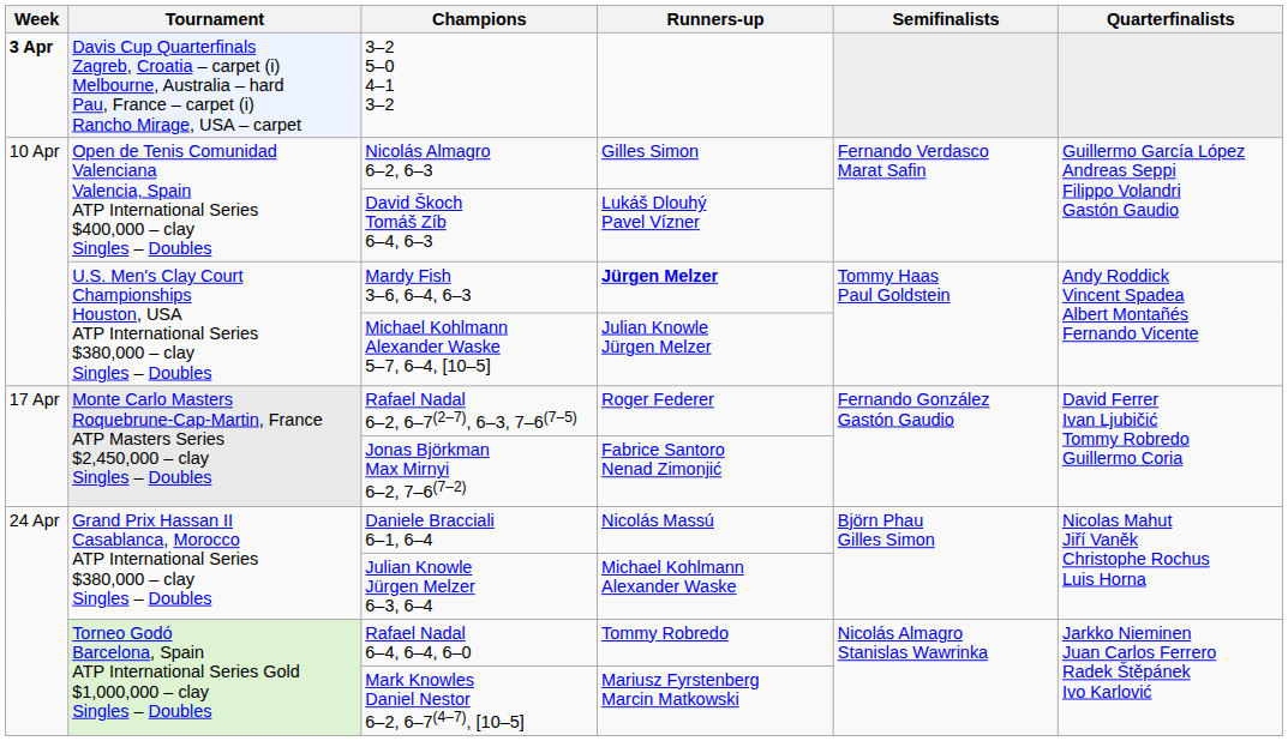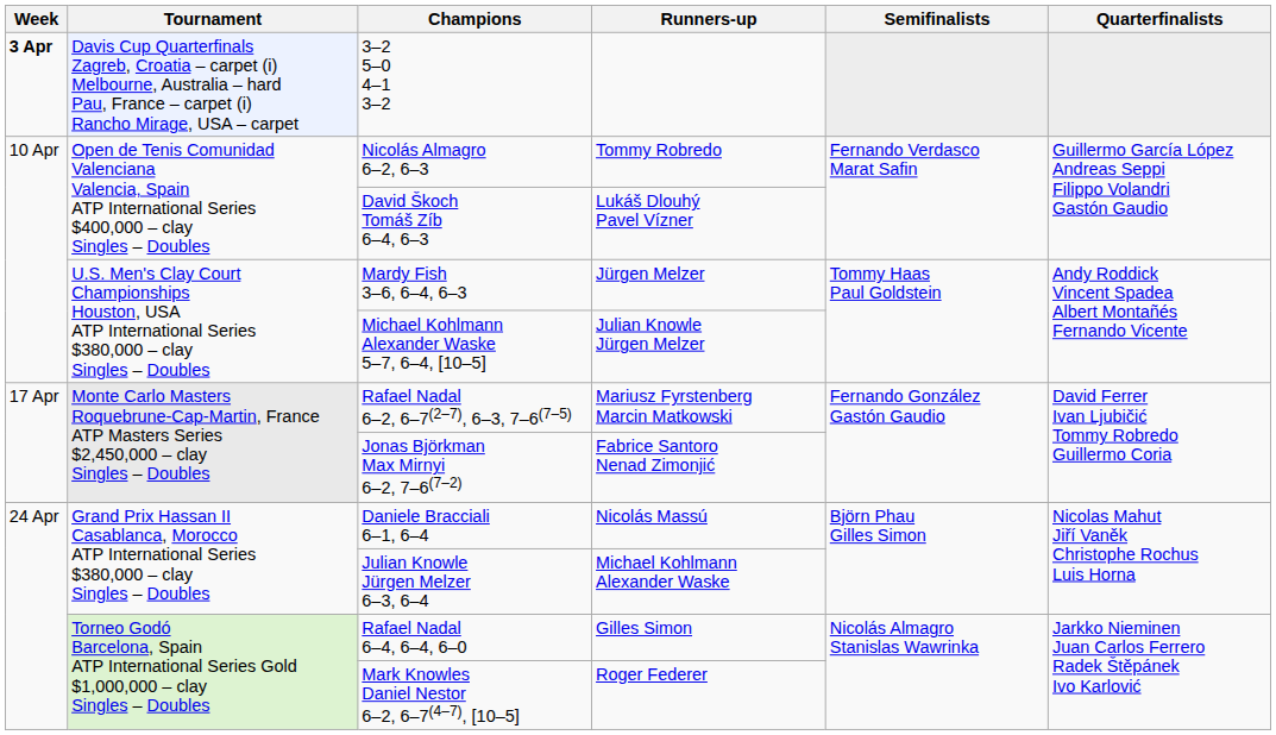Nicolás Almagro 6–2, 6–3 | Runners-up: Gilles Simon -> Tommy Robredo
Mardy Fish 3–6, 6–4, 6–3 | Runners-up: bold -> normal
Rafael Nadal 6–2, 6–7(2–7), 6–3, 7–6(7–5) | Runners-up: Roger Federer -> Mariusz Fyrstenberg Marcin Matkowski
Rafael Nadal 6–4, 6–4, 6–0 | Runners-up: Tommy Robredo -> Gilles Simon
Mark Knowles Daniel Nestor 6–2, 6–7(4–7), [10–5] | Runners-up: Mariusz Fyrstenberg Marcin Matkowski -> Roger Federer
